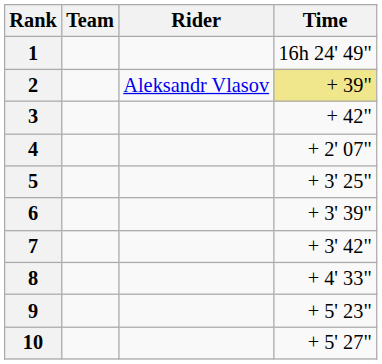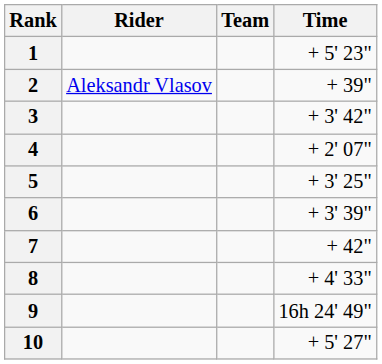columns swapped: Rider <-> Team
1 | Time: 16h 24' 49" -> + 5' 23"
2 | Time: khaki background -> no background
3 | Time: + 42" -> + 3' 42"
7 | Time: + 3' 42" -> + 42"
9 | Time: + 5' 23" -> 16h 24' 49"
